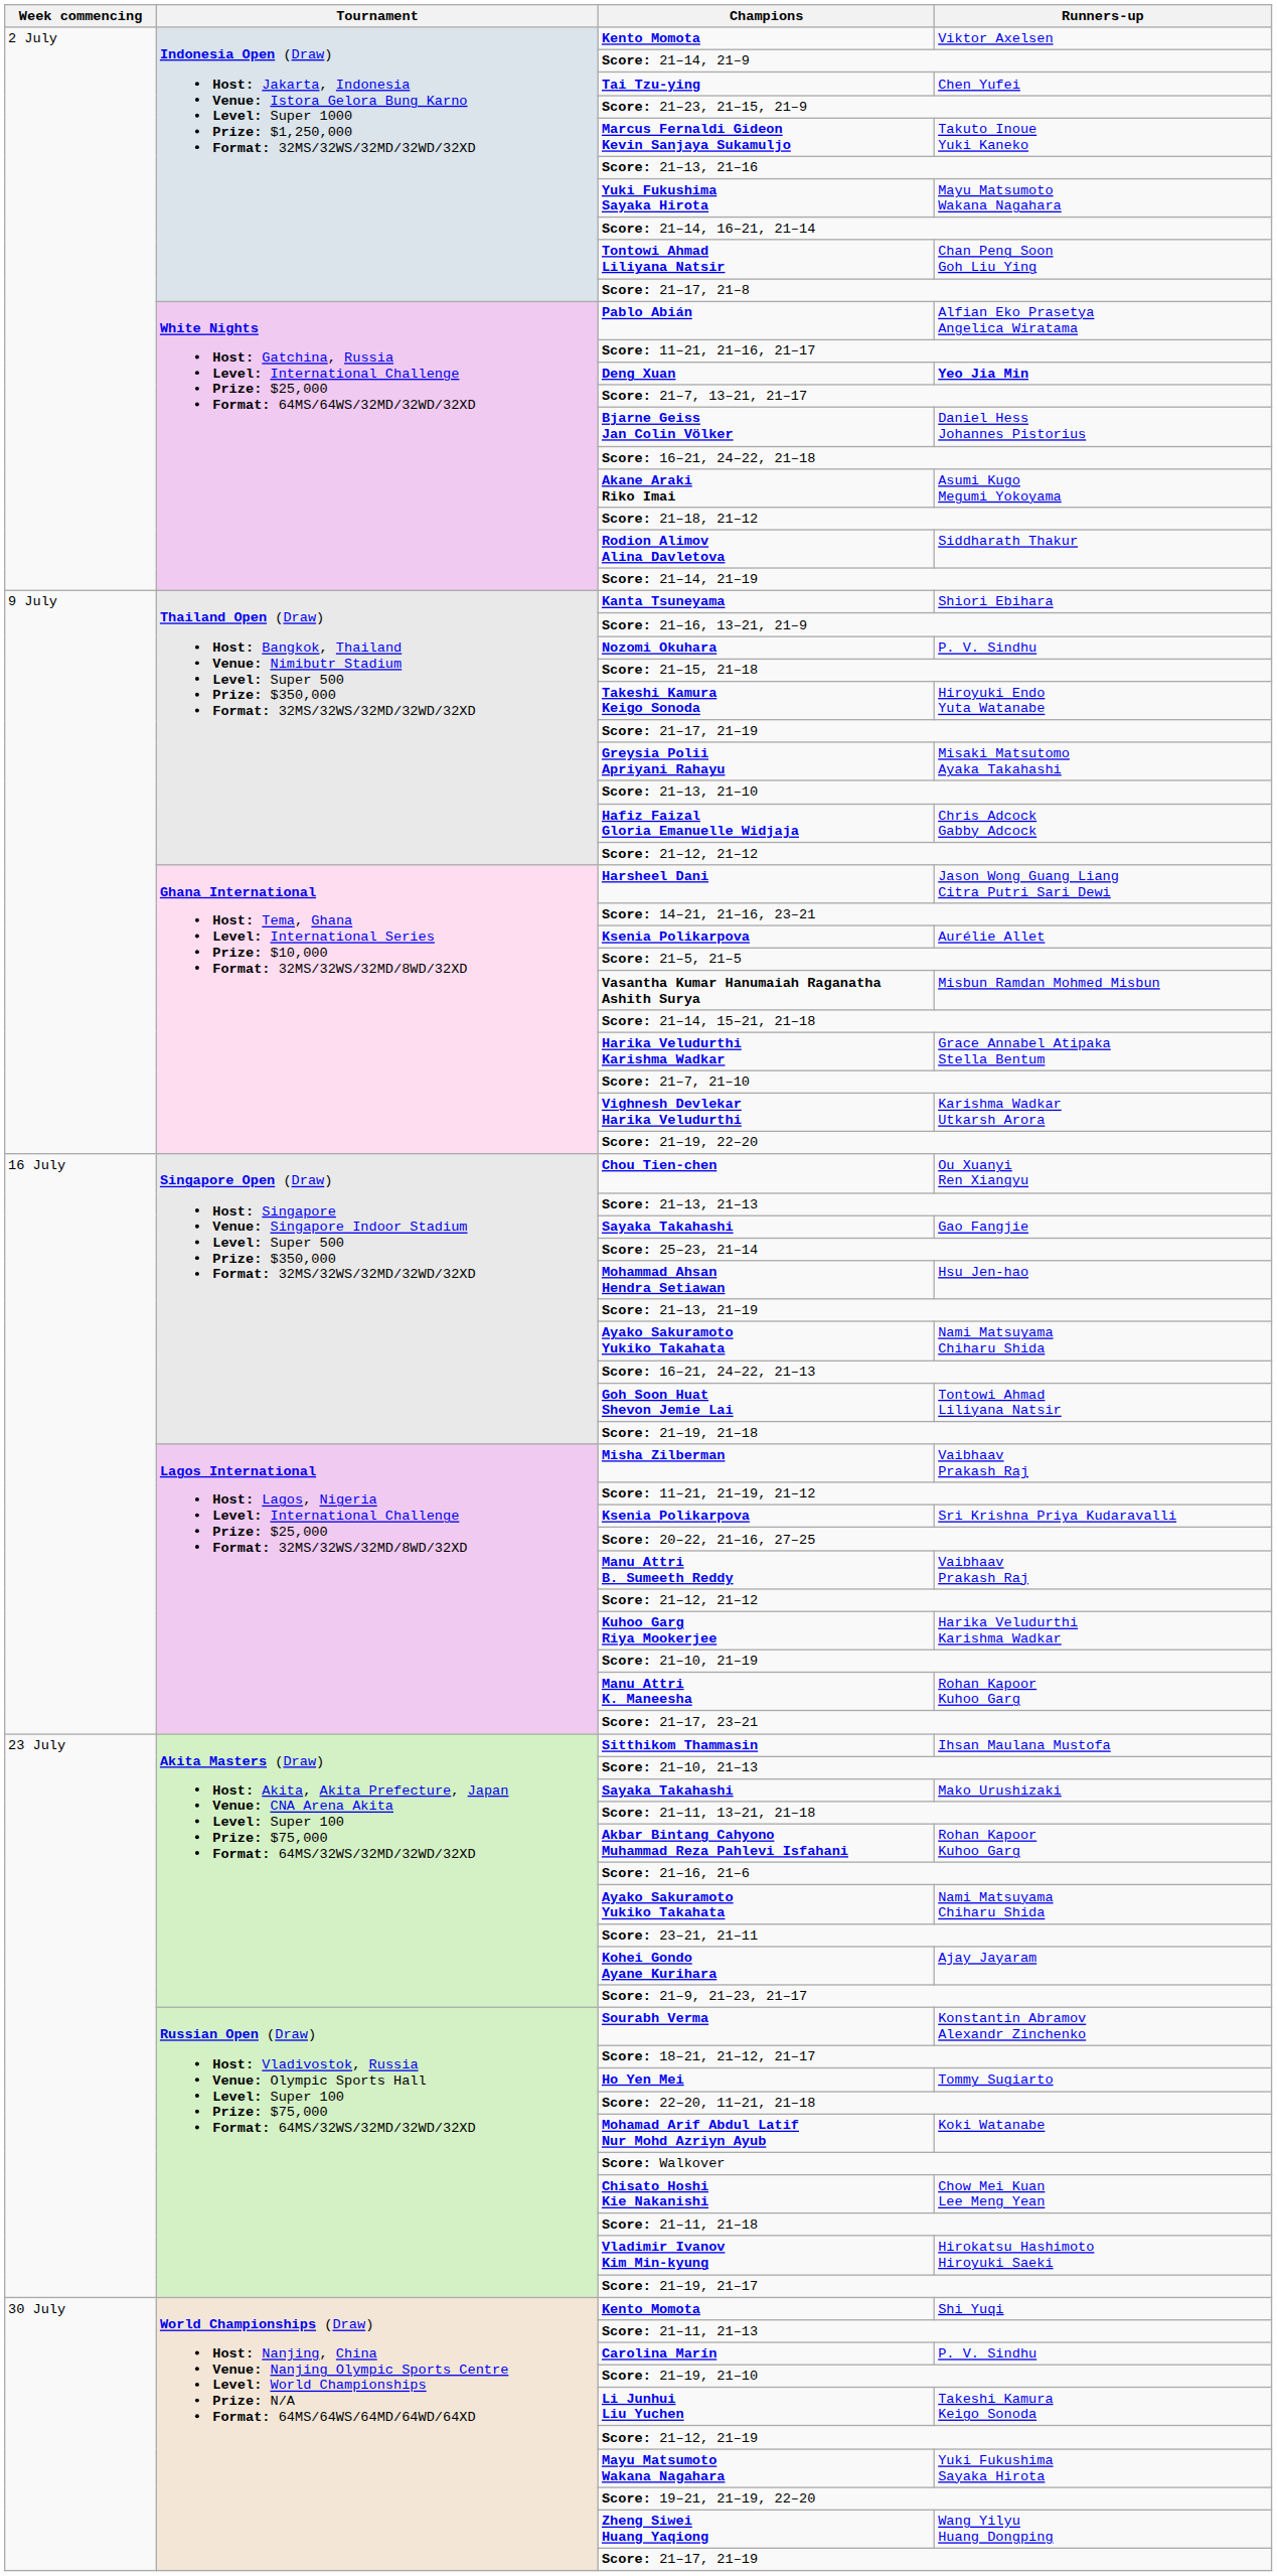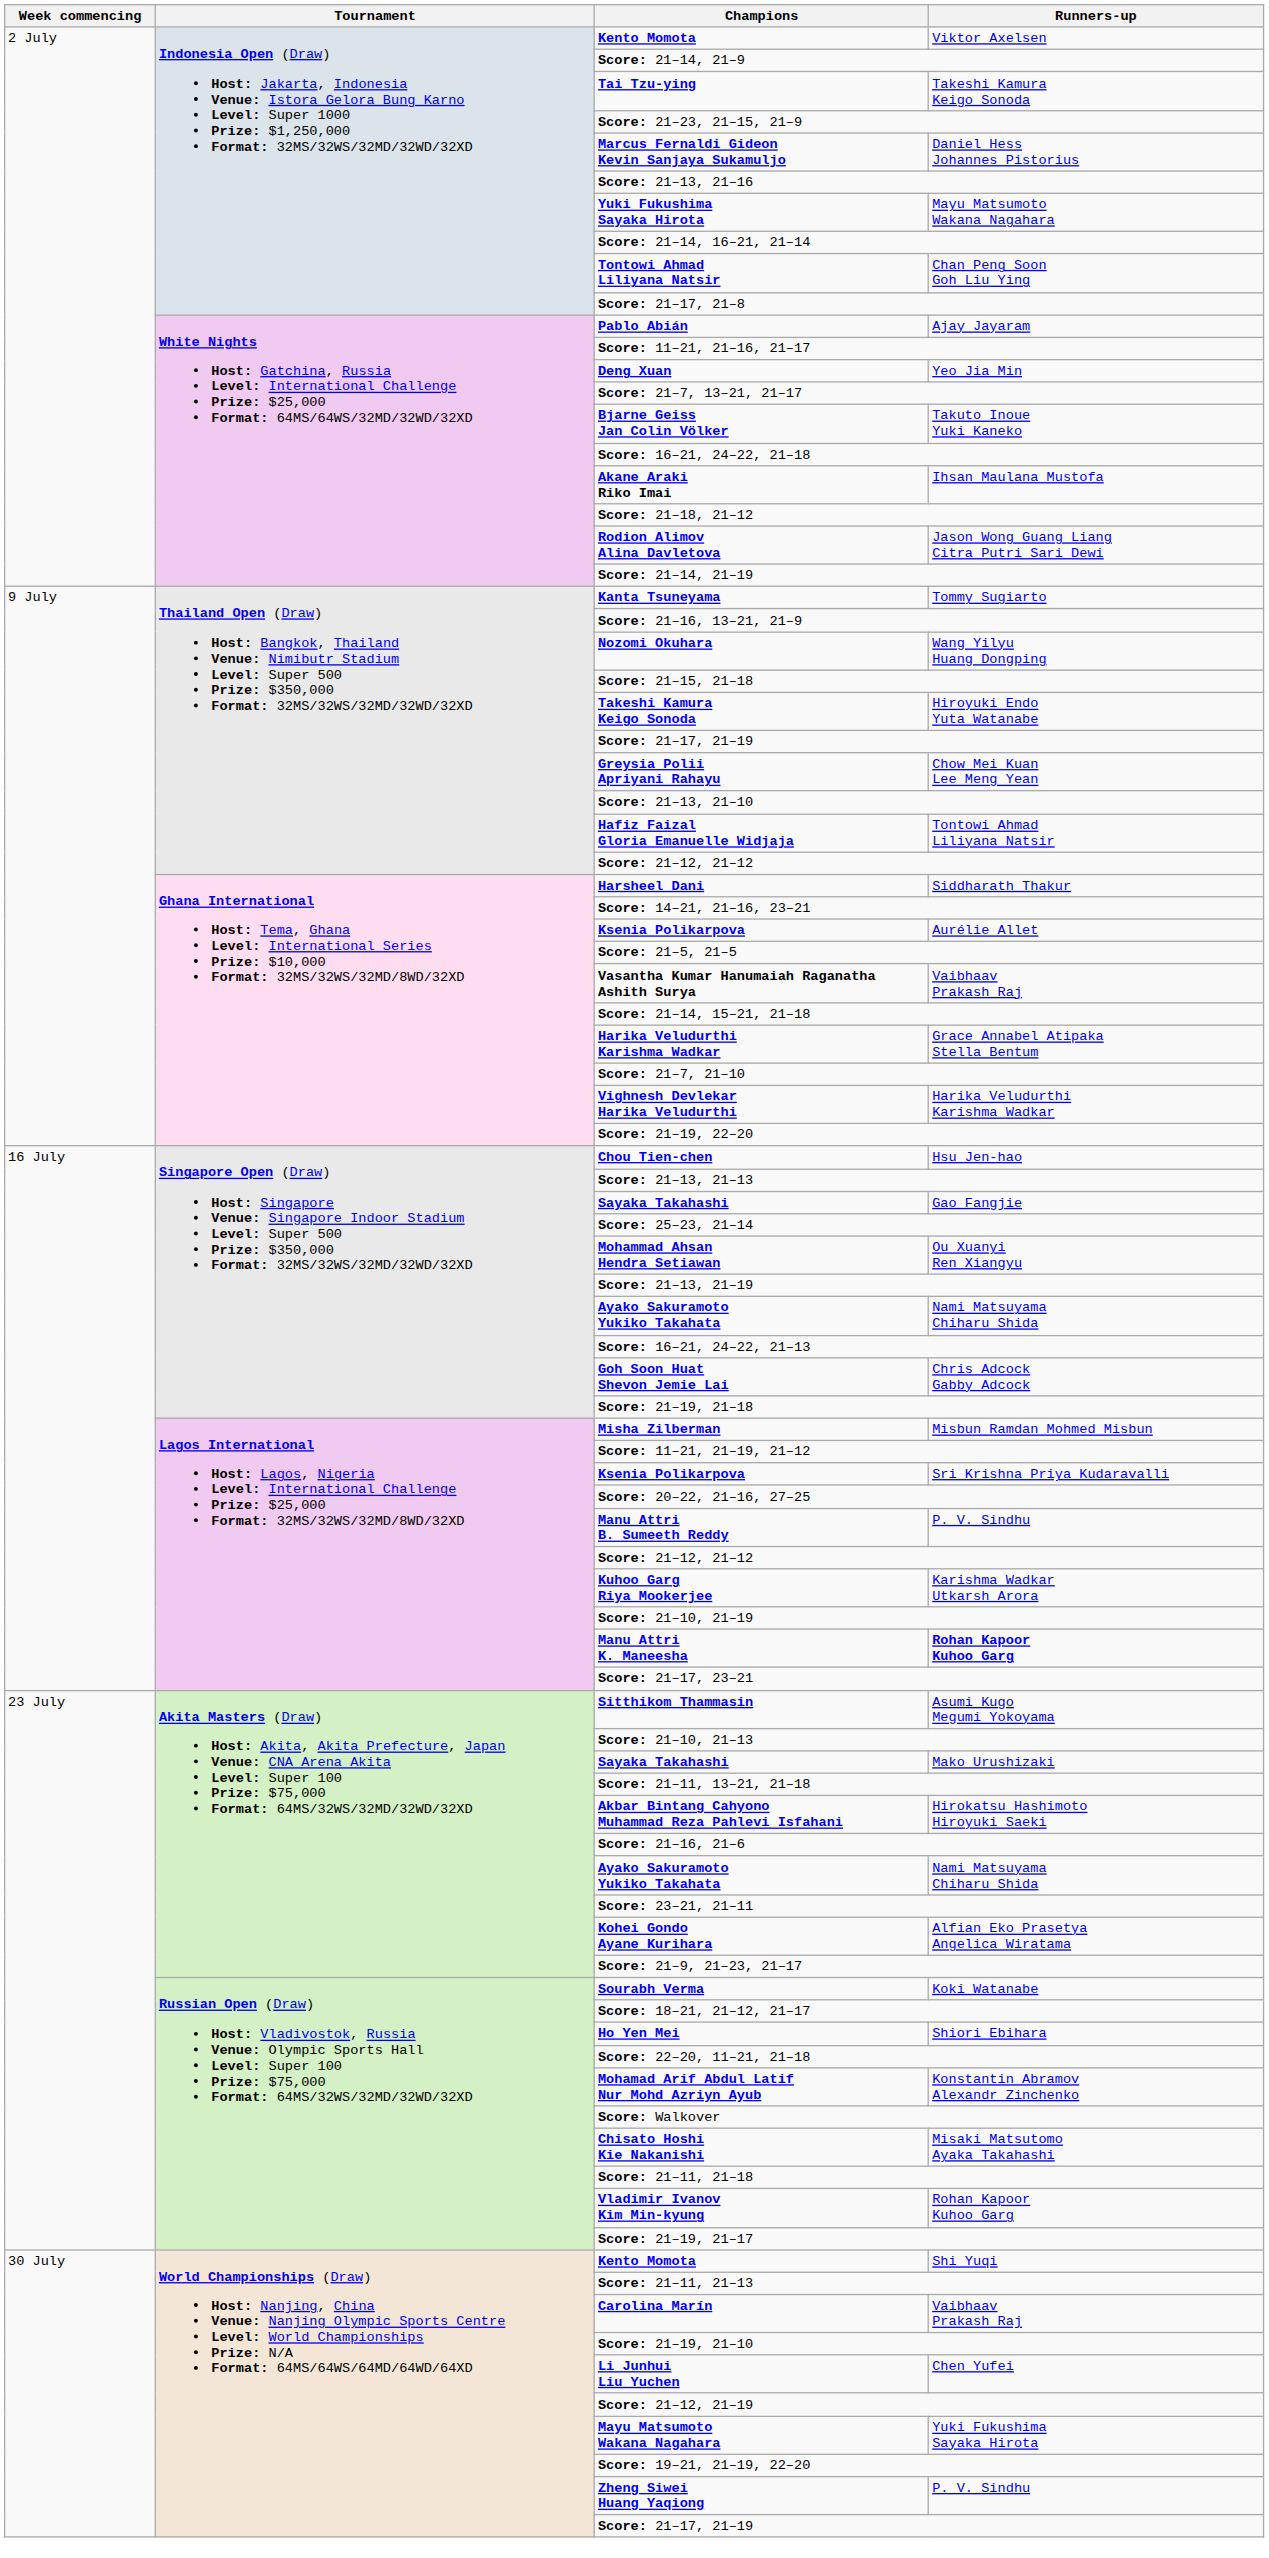Tai Tzu-ying | Runners-up: Chen Yufei -> Takeshi Kamura Keigo Sonoda
Marcus Fernaldi Gideon Kevin Sanjaya Sukamuljo | Runners-up: Takuto Inoue Yuki Kaneko -> Daniel Hess Johannes Pistorius
Pablo Abián | Runners-up: Alfian Eko Prasetya Angelica Wiratama -> Ajay Jayaram
Deng Xuan | Runners-up: bold -> normal
Bjarne Geiss Jan Colin Völker | Runners-up: Daniel Hess Johannes Pistorius -> Takuto Inoue Yuki Kaneko
Akane Araki Riko Imai | Runners-up: Asumi Kugo Megumi Yokoyama -> Ihsan Maulana Mustofa
Rodion Alimov Alina Davletova | Runners-up: Siddharath Thakur -> Jason Wong Guang Liang Citra Putri Sari Dewi
Kanta Tsuneyama | Runners-up: Shiori Ebihara -> Tommy Sugiarto
Nozomi Okuhara | Runners-up: P. V. Sindhu -> Wang Yilyu Huang Dongping
Greysia Polii Apriyani Rahayu | Runners-up: Misaki Matsutomo Ayaka Takahashi -> Chow Mei Kuan Lee Meng Yean
Hafiz Faizal Gloria Emanuelle Widjaja | Runners-up: Chris Adcock Gabby Adcock -> Tontowi Ahmad Liliyana Natsir
Harsheel Dani | Runners-up: Jason Wong Guang Liang Citra Putri Sari Dewi -> Siddharath Thakur
Vasantha Kumar Hanumaiah Raganatha Ashith Surya | Runners-up: Misbun Ramdan Mohmed Misbun -> Vaibhaav Prakash Raj
Vighnesh Devlekar Harika Veludurthi | Runners-up: Karishma Wadkar Utkarsh Arora -> Harika Veludurthi Karishma Wadkar
Chou Tien-chen | Runners-up: Ou Xuanyi Ren Xiangyu -> Hsu Jen-hao
Mohammad Ahsan Hendra Setiawan | Runners-up: Hsu Jen-hao -> Ou Xuanyi Ren Xiangyu
Goh Soon Huat Shevon Jemie Lai | Runners-up: Tontowi Ahmad Liliyana Natsir -> Chris Adcock Gabby Adcock
Misha Zilberman | Runners-up: Vaibhaav Prakash Raj -> Misbun Ramdan Mohmed Misbun
Manu Attri B. Sumeeth Reddy | Runners-up: Vaibhaav Prakash Raj -> P. V. Sindhu
Kuhoo Garg Riya Mookerjee | Runners-up: Harika Veludurthi Karishma Wadkar -> Karishma Wadkar Utkarsh Arora
Manu Attri K. Maneesha | Runners-up: normal -> bold
Sitthikom Thammasin | Runners-up: Ihsan Maulana Mustofa -> Asumi Kugo Megumi Yokoyama
Akbar Bintang Cahyono Muhammad Reza Pahlevi Isfahani | Runners-up: Rohan Kapoor Kuhoo Garg -> Hirokatsu Hashimoto Hiroyuki Saeki
Kohei Gondo Ayane Kurihara | Runners-up: Ajay Jayaram -> Alfian Eko Prasetya Angelica Wiratama
Sourabh Verma | Runners-up: Konstantin Abramov Alexandr Zinchenko -> Koki Watanabe
Ho Yen Mei | Runners-up: Tommy Sugiarto -> Shiori Ebihara
Mohamad Arif Abdul Latif Nur Mohd Azriyn Ayub | Runners-up: Koki Watanabe -> Konstantin Abramov Alexandr Zinchenko
Chisato Hoshi Kie Nakanishi | Runners-up: Chow Mei Kuan Lee Meng Yean -> Misaki Matsutomo Ayaka Takahashi
Vladimir Ivanov Kim Min-kyung | Runners-up: Hirokatsu Hashimoto Hiroyuki Saeki -> Rohan Kapoor Kuhoo Garg
Carolina Marín | Runners-up: P. V. Sindhu -> Vaibhaav Prakash Raj
Li Junhui Liu Yuchen | Runners-up: Takeshi Kamura Keigo Sonoda -> Chen Yufei
Zheng Siwei Huang Yaqiong | Runners-up: Wang Yilyu Huang Dongping -> P. V. Sindhu
